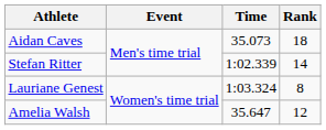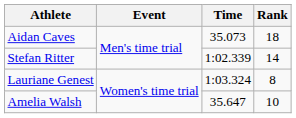Amelia Walsh | Rank: 12 -> 10
